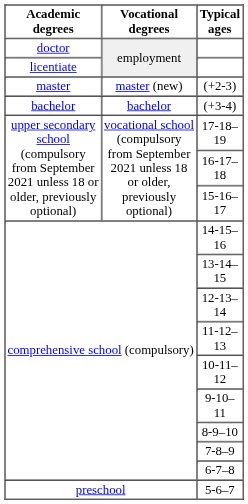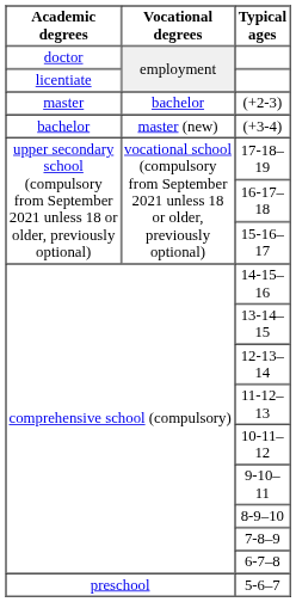(+2-3) | Vocational degrees: master (new) -> bachelor
(+3-4) | Vocational degrees: bachelor -> master (new)
